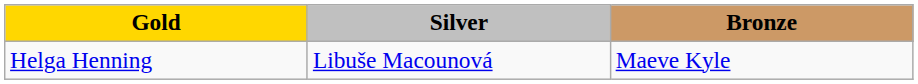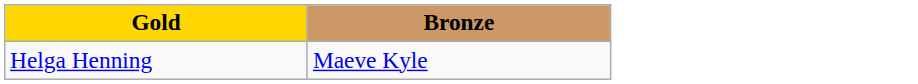- column: Silver | Libuše Macounová
